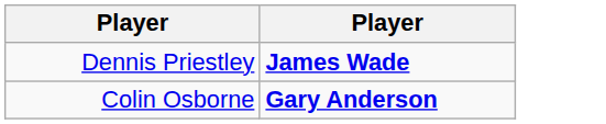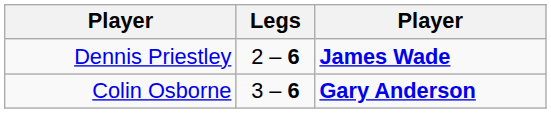+ column: Legs | 2 – 6 | 3 – 6
